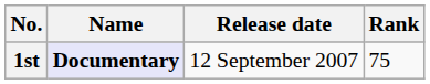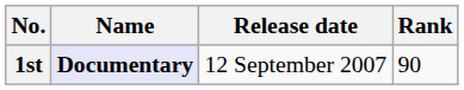1st | Rank: 75 -> 90
